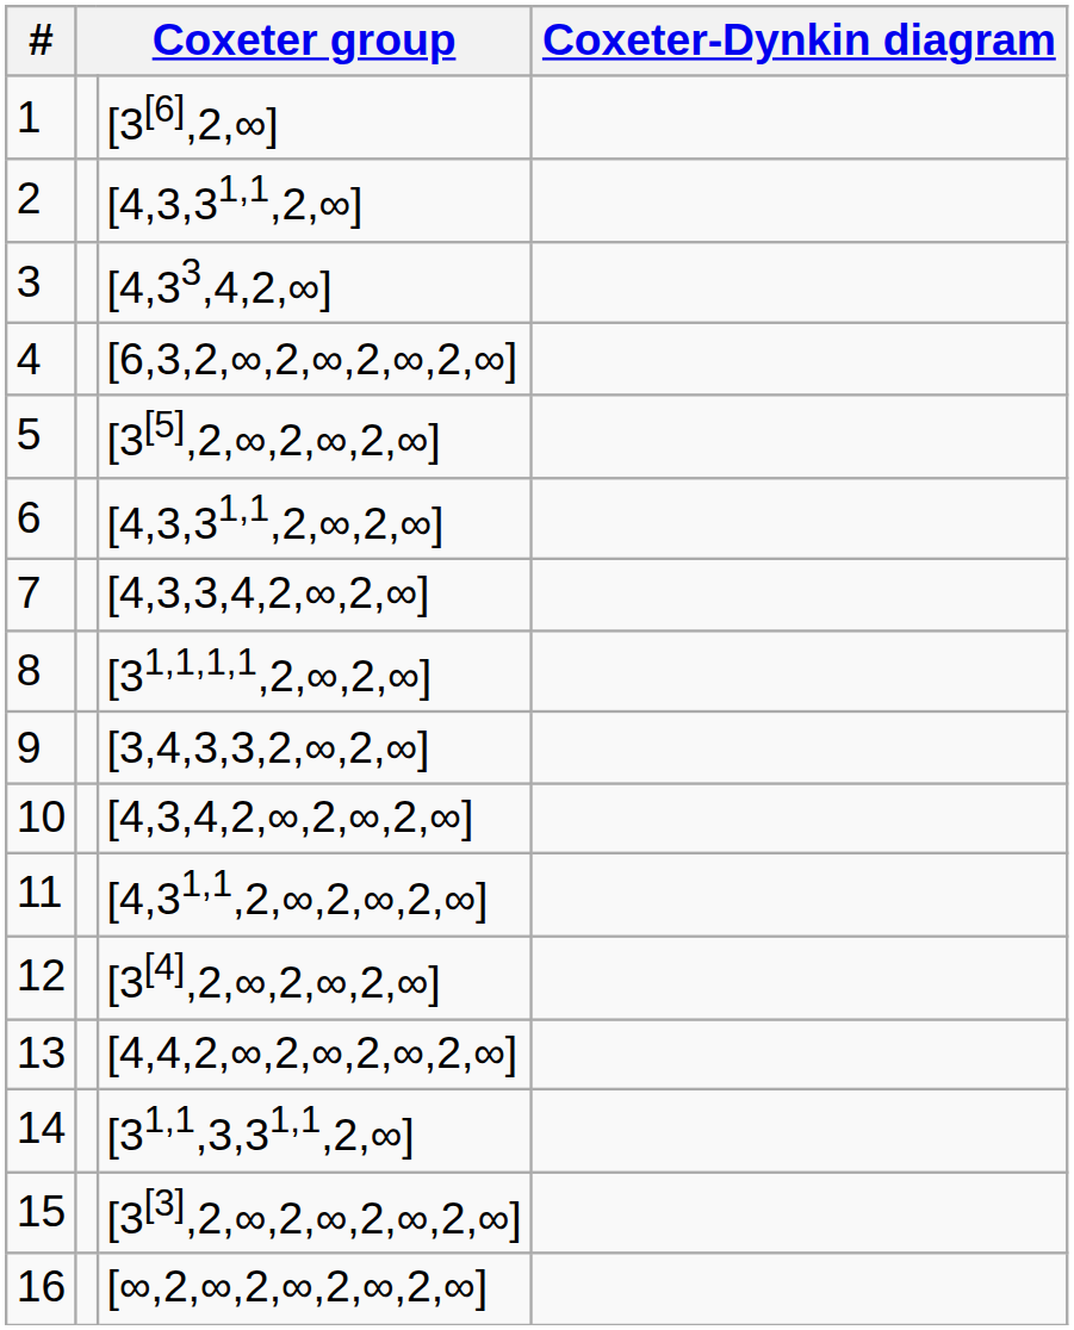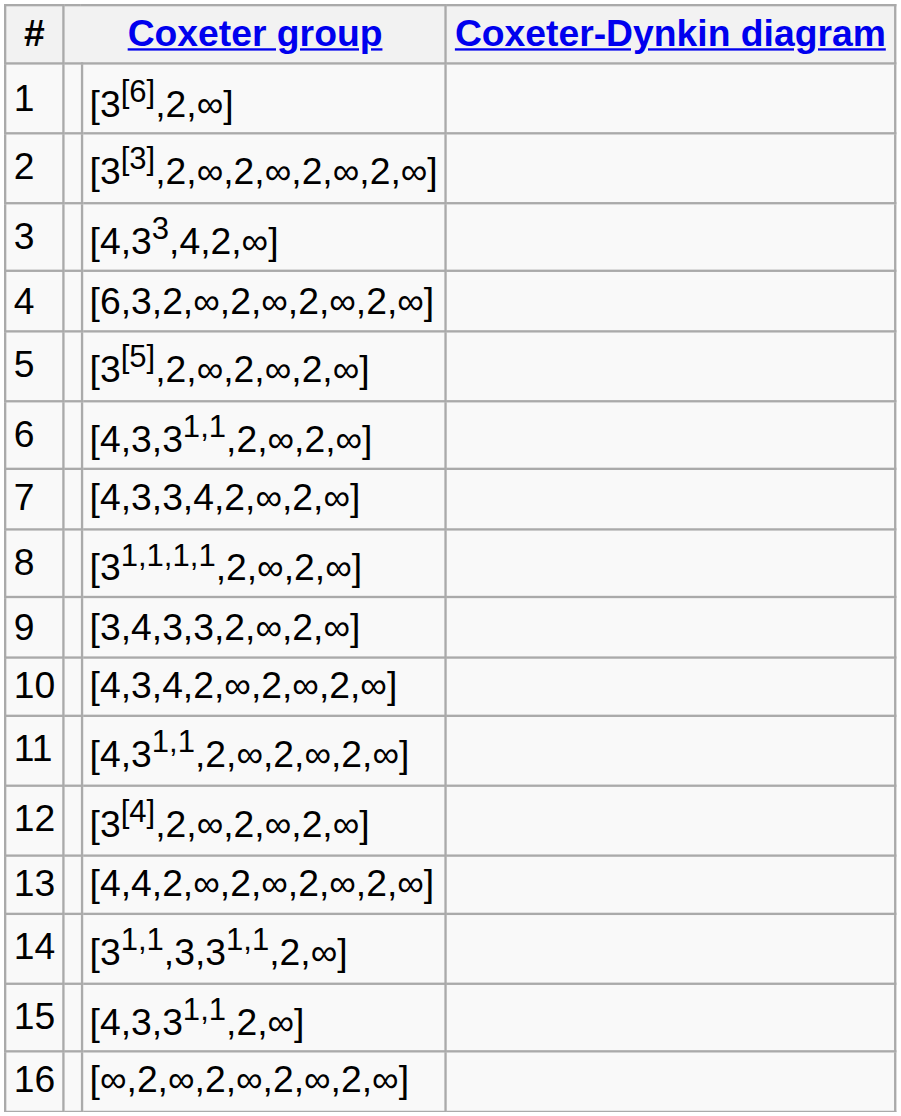2 | column 3: [4,3,31,1,2,∞] -> [3[3],2,∞,2,∞,2,∞,2,∞]
15 | column 3: [3[3],2,∞,2,∞,2,∞,2,∞] -> [4,3,31,1,2,∞]
